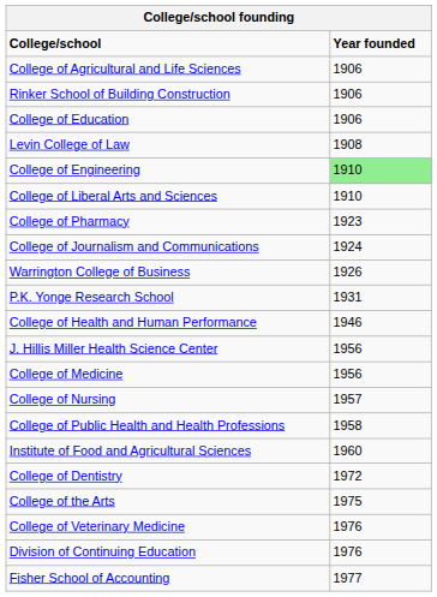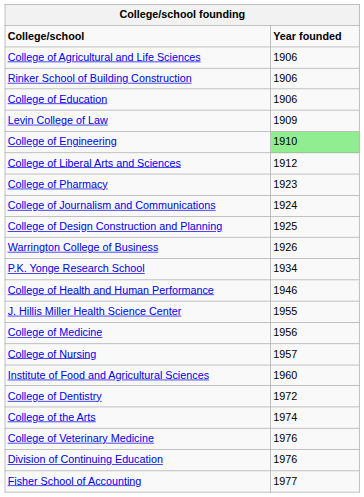Levin College of Law | Year founded: 1908 -> 1909
College of Liberal Arts and Sciences | Year founded: 1910 -> 1912
+ row: College of Design Construction and Planning | 1925
P.K. Yonge Research School | Year founded: 1931 -> 1934
J. Hillis Miller Health Science Center | Year founded: 1956 -> 1955
- row: College of Public Health and Health Professions | 1958
College of the Arts | Year founded: 1975 -> 1974
